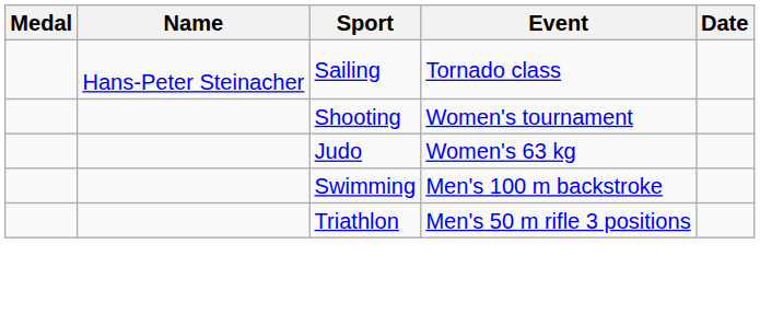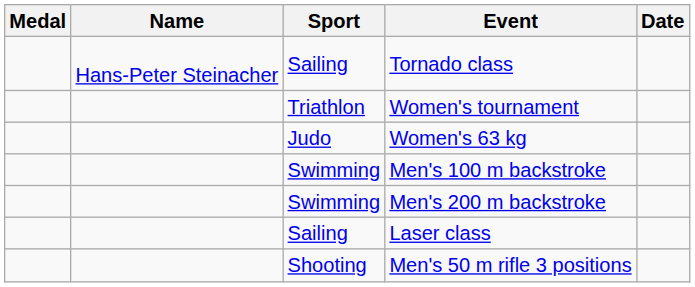Women's tournament | Sport: Shooting -> Triathlon
+ row: Swimming | Men's 200 m backstroke
+ row: Sailing | Laser class
Men's 50 m rifle 3 positions | Sport: Triathlon -> Shooting
